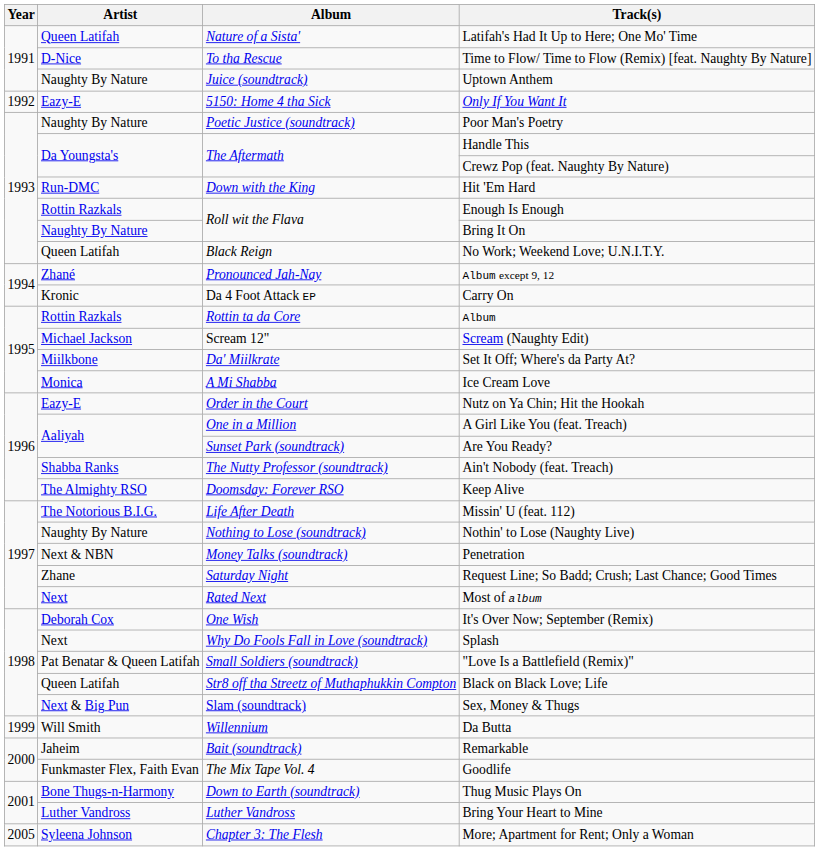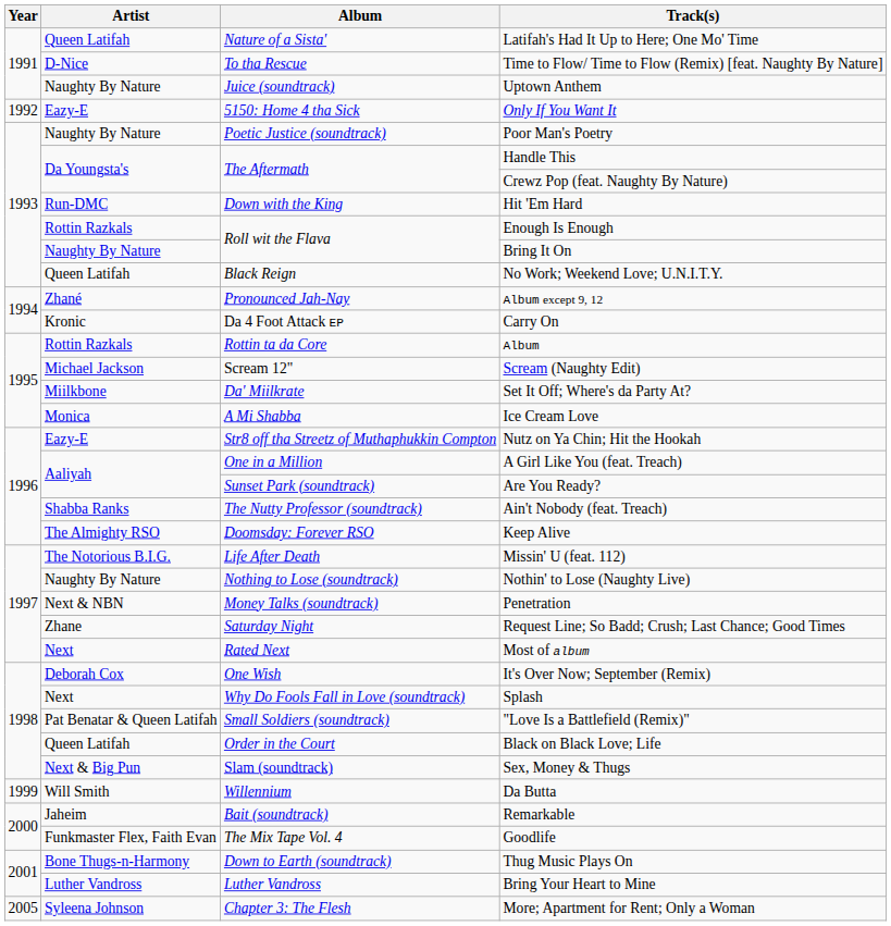Nutz on Ya Chin; Hit the Hookah | Album: Order in the Court -> Str8 off tha Streetz of Muthaphukkin Compton
Black on Black Love; Life | Album: Str8 off tha Streetz of Muthaphukkin Compton -> Order in the Court
